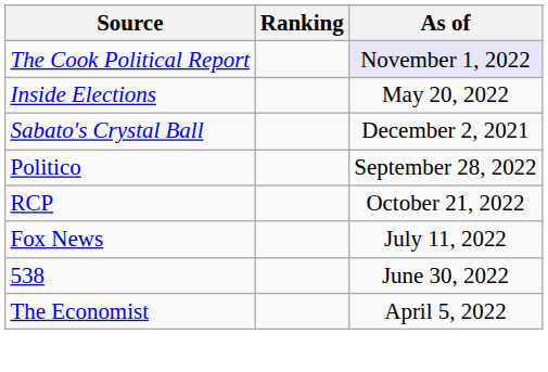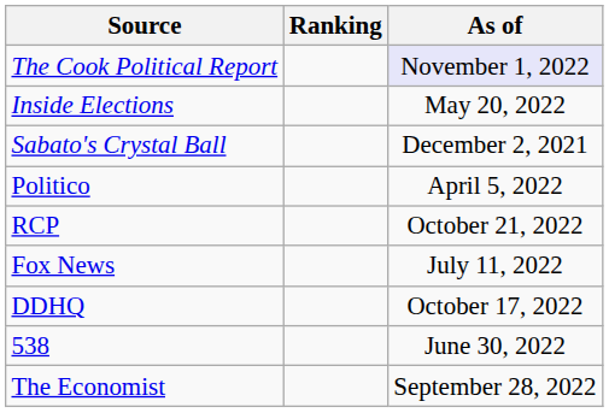Politico | As of: September 28, 2022 -> April 5, 2022
+ row: DDHQ | October 17, 2022
The Economist | As of: April 5, 2022 -> September 28, 2022
